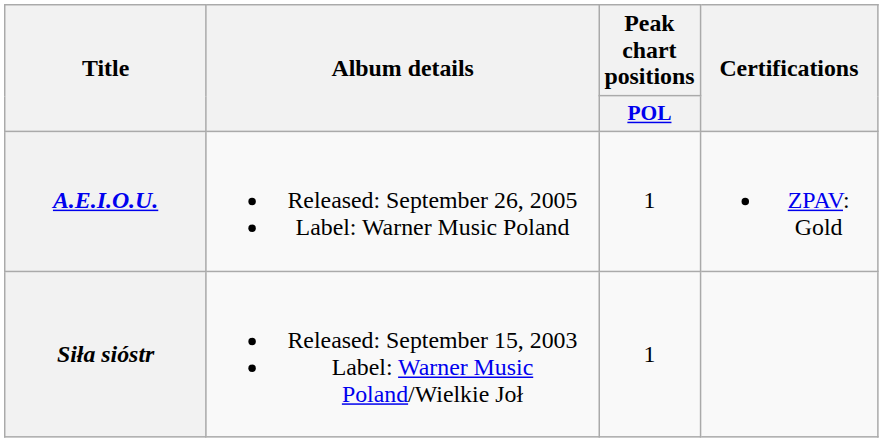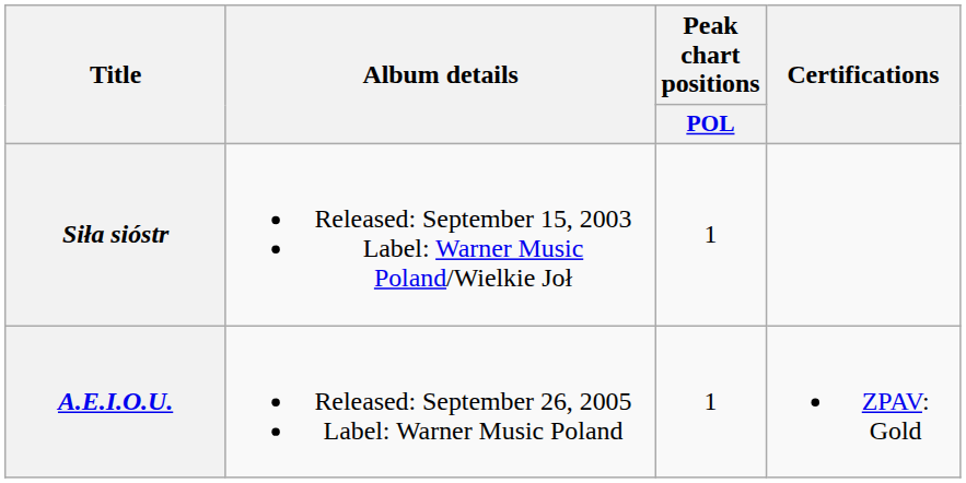rows swapped: Siła sióstr <-> A.E.I.O.U.
